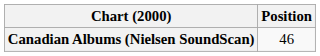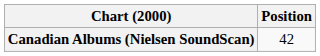Canadian Albums (Nielsen SoundScan) | Position: 46 -> 42
